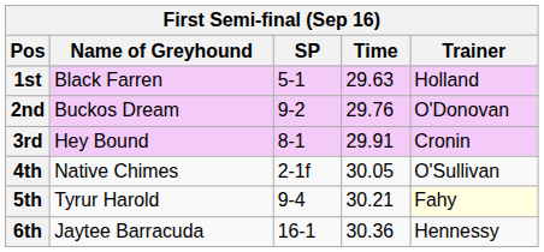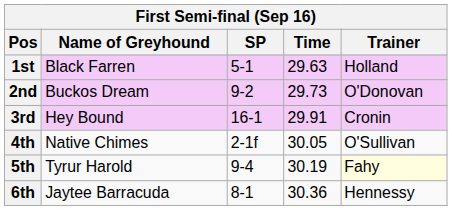2nd | Time: 29.76 -> 29.73
3rd | SP: 8-1 -> 16-1
5th | Time: 30.21 -> 30.19
6th | SP: 16-1 -> 8-1
